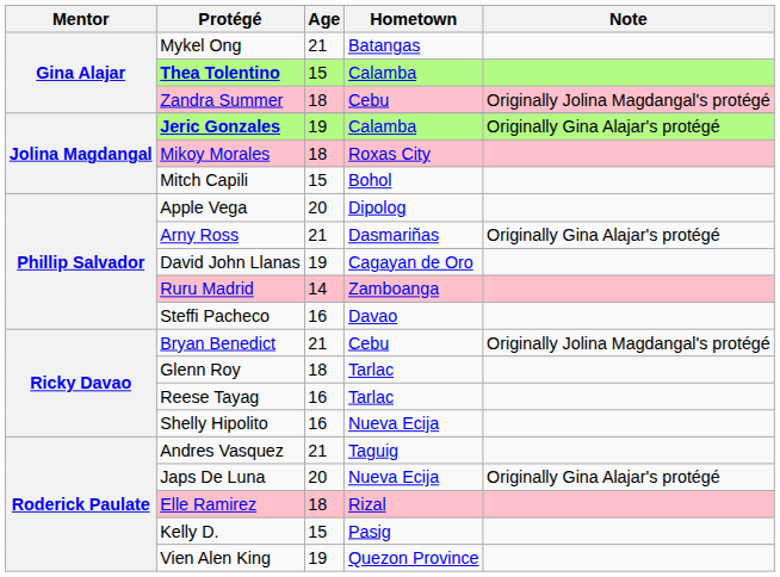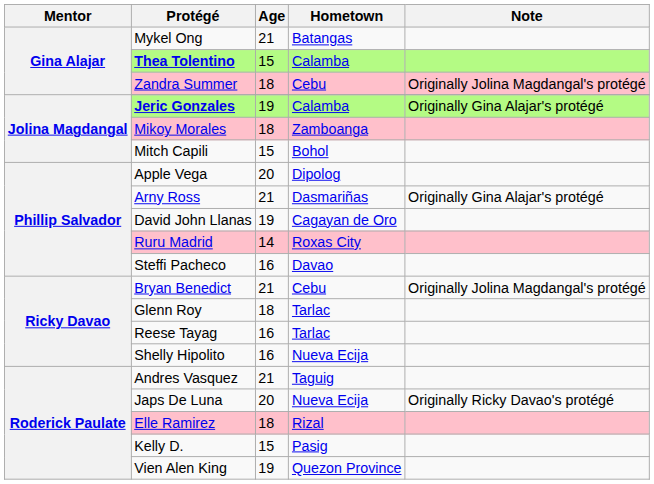Mikoy Morales | Hometown: Roxas City -> Zamboanga
Ruru Madrid | Hometown: Zamboanga -> Roxas City
Japs De Luna | Note: Originally Gina Alajar's protégé -> Originally Ricky Davao's protégé
